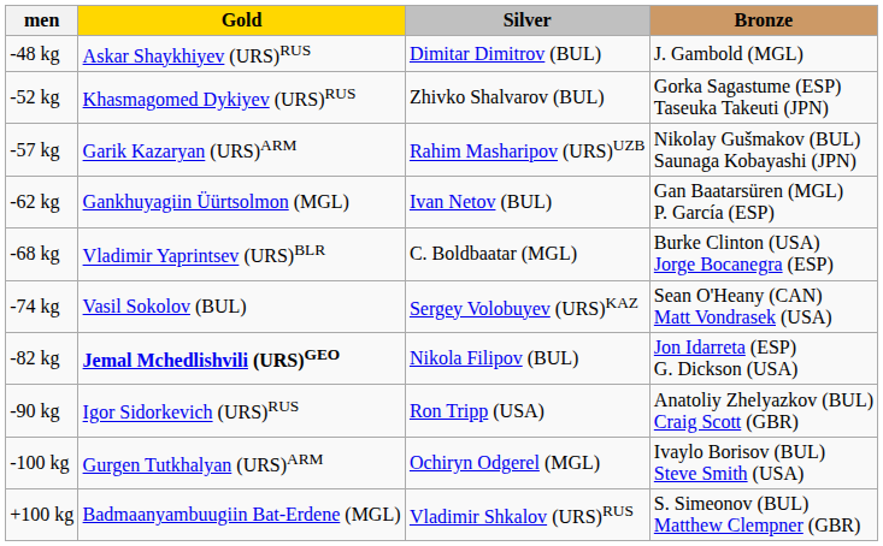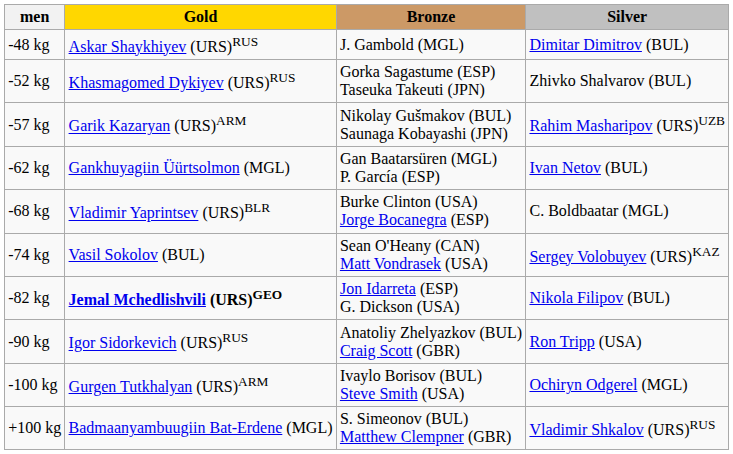columns swapped: Silver <-> Bronze
